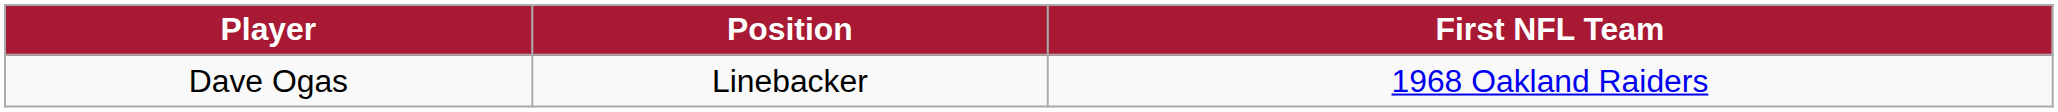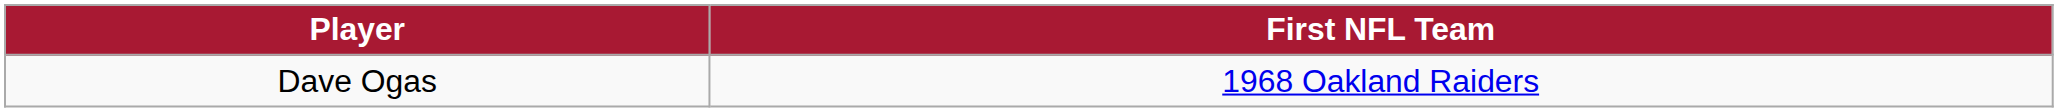- column: Position | Linebacker
